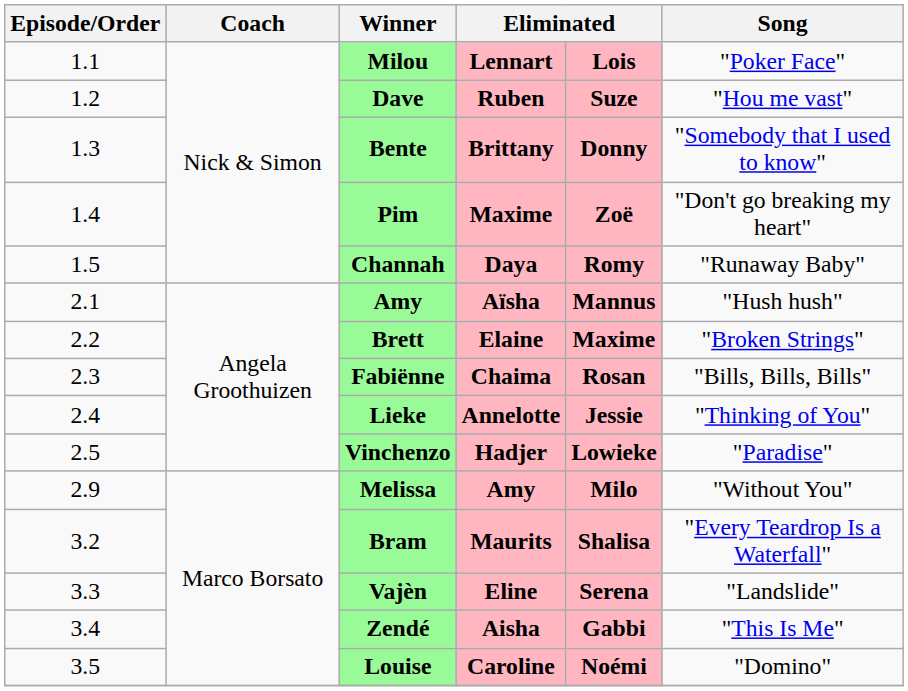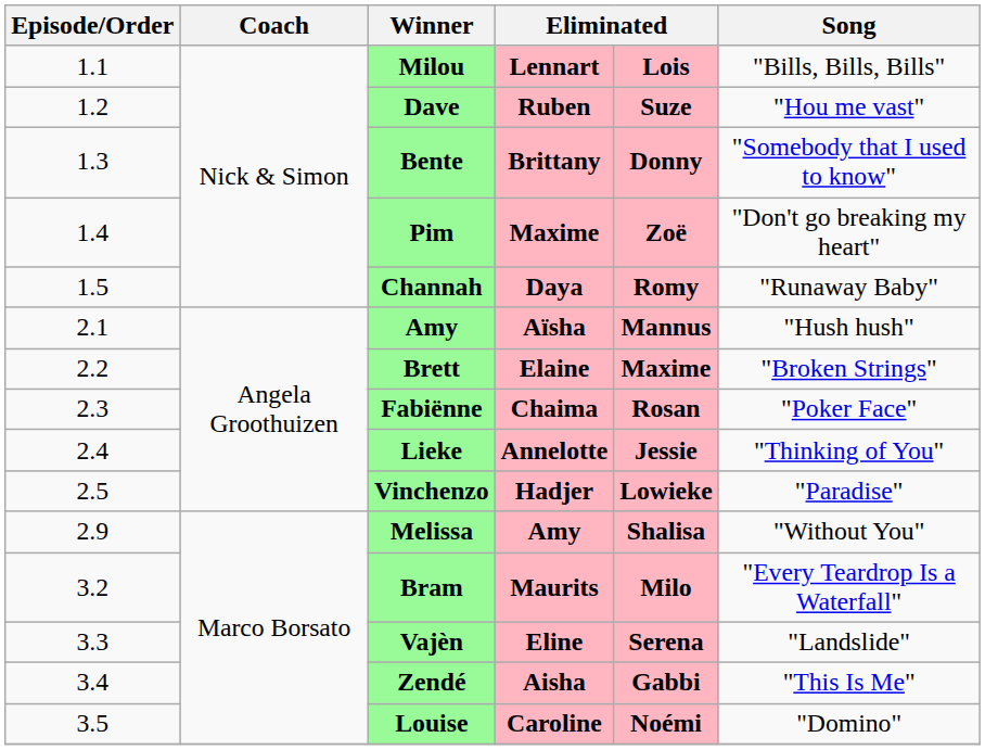Milou | Song: "Poker Face" -> "Bills, Bills, Bills"
Fabiënne | Song: "Bills, Bills, Bills" -> "Poker Face"
Melissa | column 5: Milo -> Shalisa
Bram | column 5: Shalisa -> Milo
